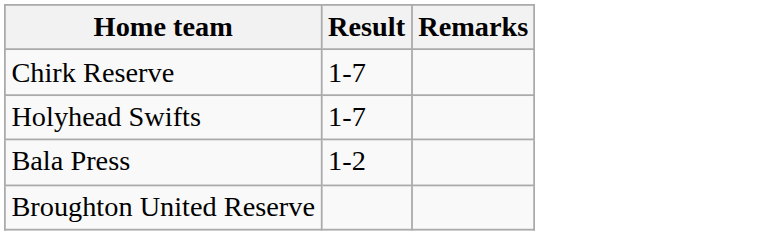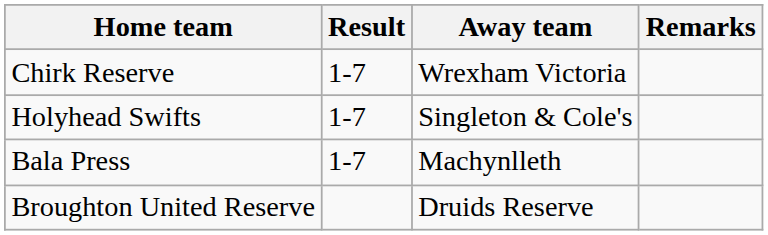+ column: Away team | Wrexham Victoria | Singleton & Cole's | Machynlleth | Druids Reserve
Bala Press | Result: 1-2 -> 1-7
